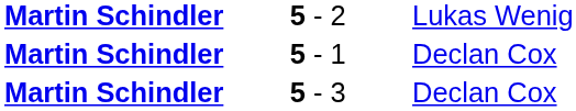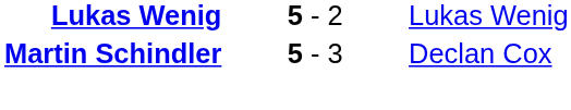5 - 2 | column 1: Martin Schindler -> Lukas Wenig
- row: Martin Schindler | 5 - 1 | Declan Cox
